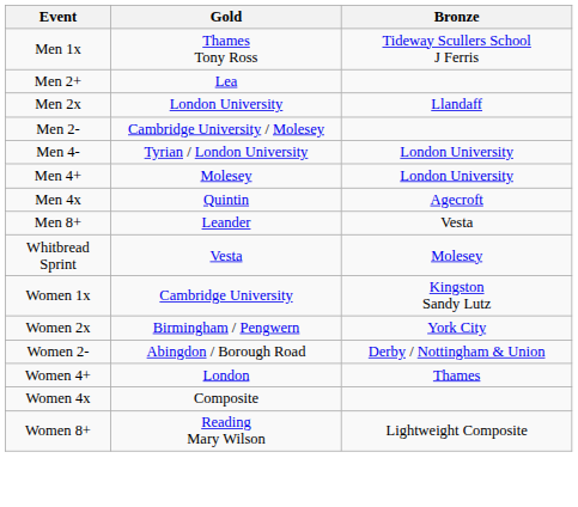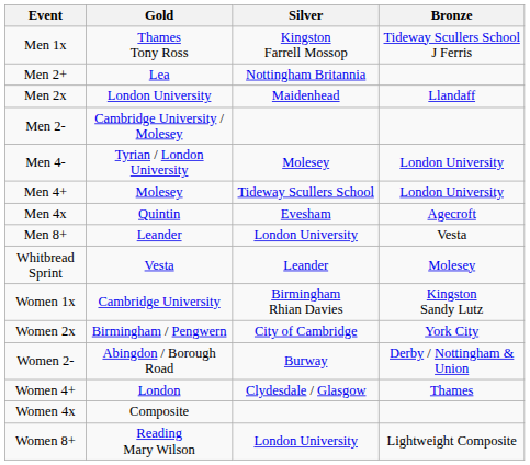+ column: Silver | Kingston Farrell Mossop | Nottingham Britannia | Maidenhead | Molesey | Tideway Scullers School | Evesham | London University | Leander | Birmingham Rhian Davies | City of Cambridge | Burway | Clydesdale / Glasgow | London University
